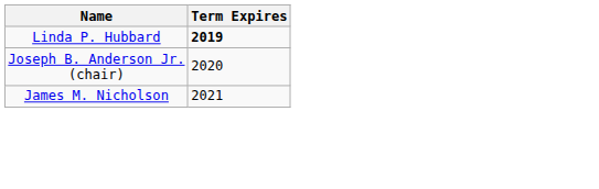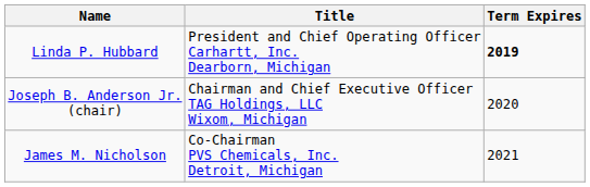+ column: Title | President and Chief Operating Officer Carhartt, Inc. Dearborn, Michigan | Chairman and Chief Executive Officer TAG Holdings, LLC Wixom, Michigan | Co-Chairman PVS Chemicals, Inc. Detroit, Michigan
